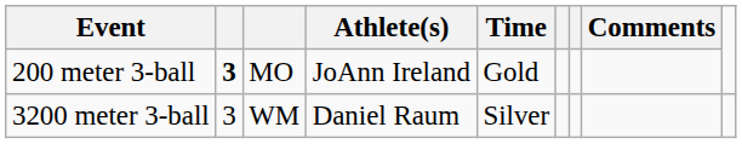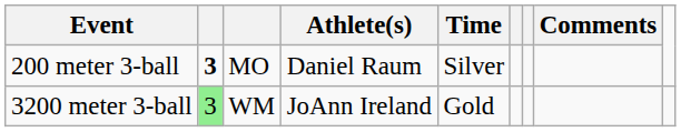200 meter 3-ball | Athlete(s): JoAnn Ireland -> Daniel Raum
200 meter 3-ball | Time: Gold -> Silver
3200 meter 3-ball | column 2: no background -> lightgreen background
3200 meter 3-ball | Athlete(s): Daniel Raum -> JoAnn Ireland
3200 meter 3-ball | Time: Silver -> Gold
